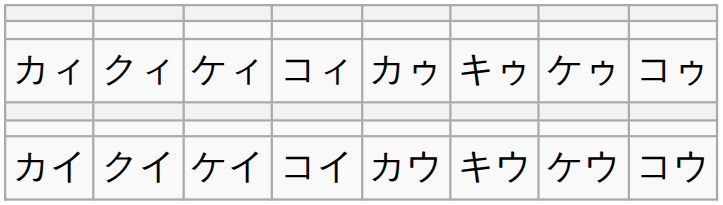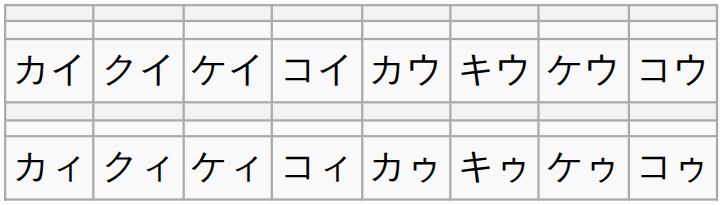rows swapped: カィ <-> カイ
